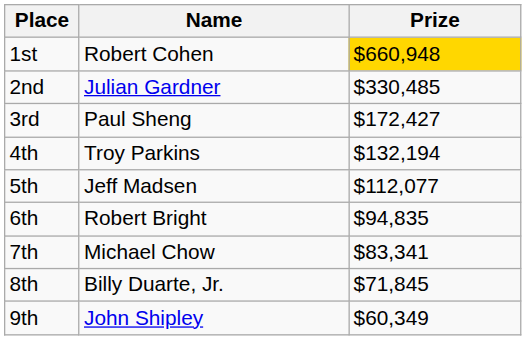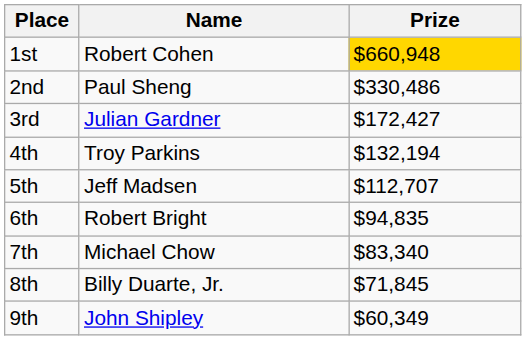2nd | Name: Julian Gardner -> Paul Sheng
2nd | Prize: $330,485 -> $330,486
3rd | Name: Paul Sheng -> Julian Gardner
5th | Prize: $112,077 -> $112,707
7th | Prize: $83,341 -> $83,340
